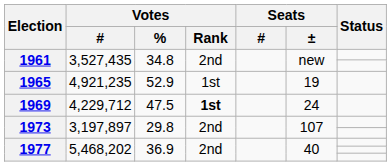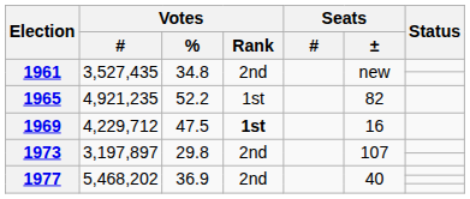1965 | Votes / %: 52.9 -> 52.2
1965 | Seats / ±: 19 -> 82
1969 | Seats / ±: 24 -> 16
